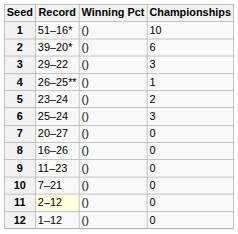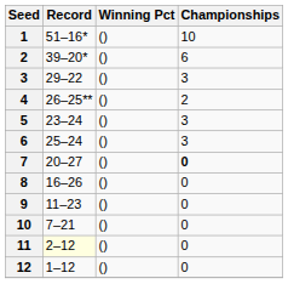4 | Championships: 1 -> 2
5 | Championships: 2 -> 3
7 | Championships: normal -> bold
